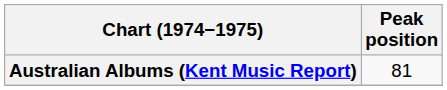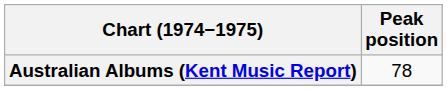Australian Albums (Kent Music Report) | Peak position: 81 -> 78
